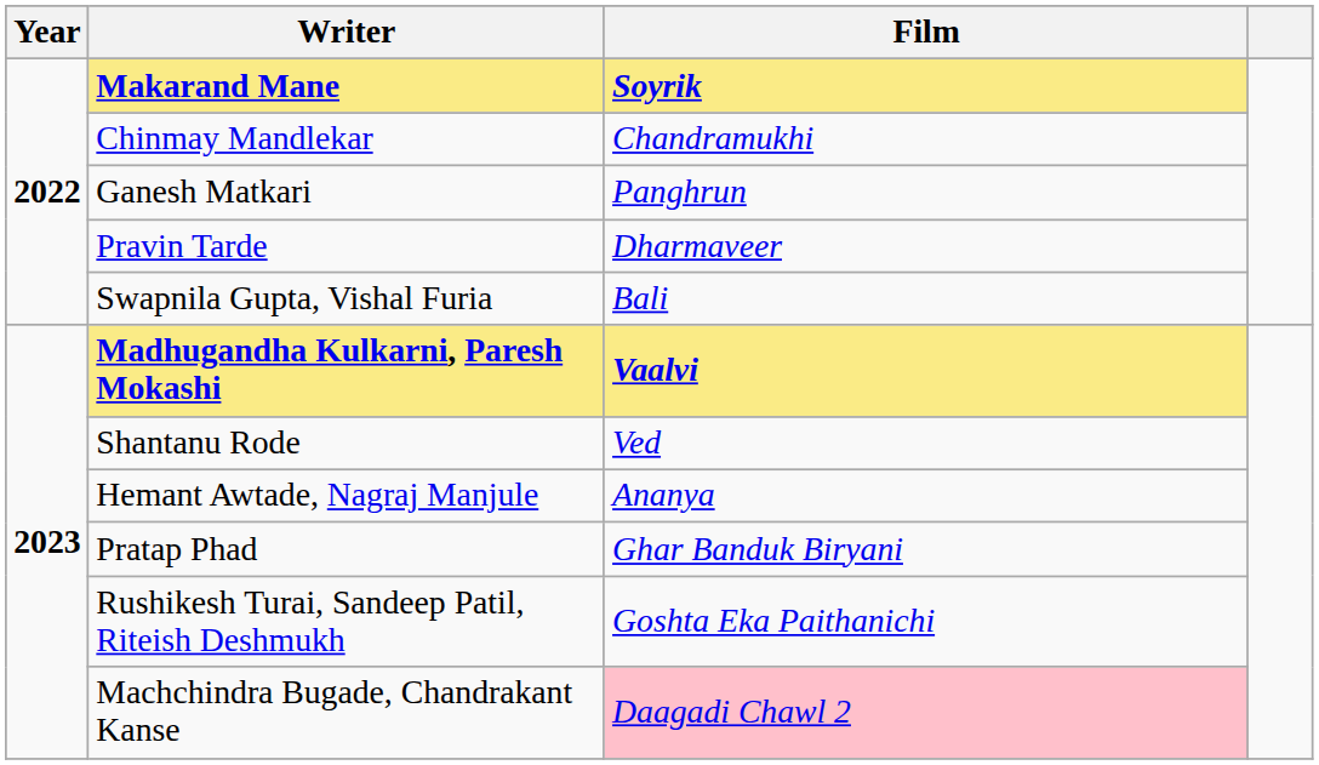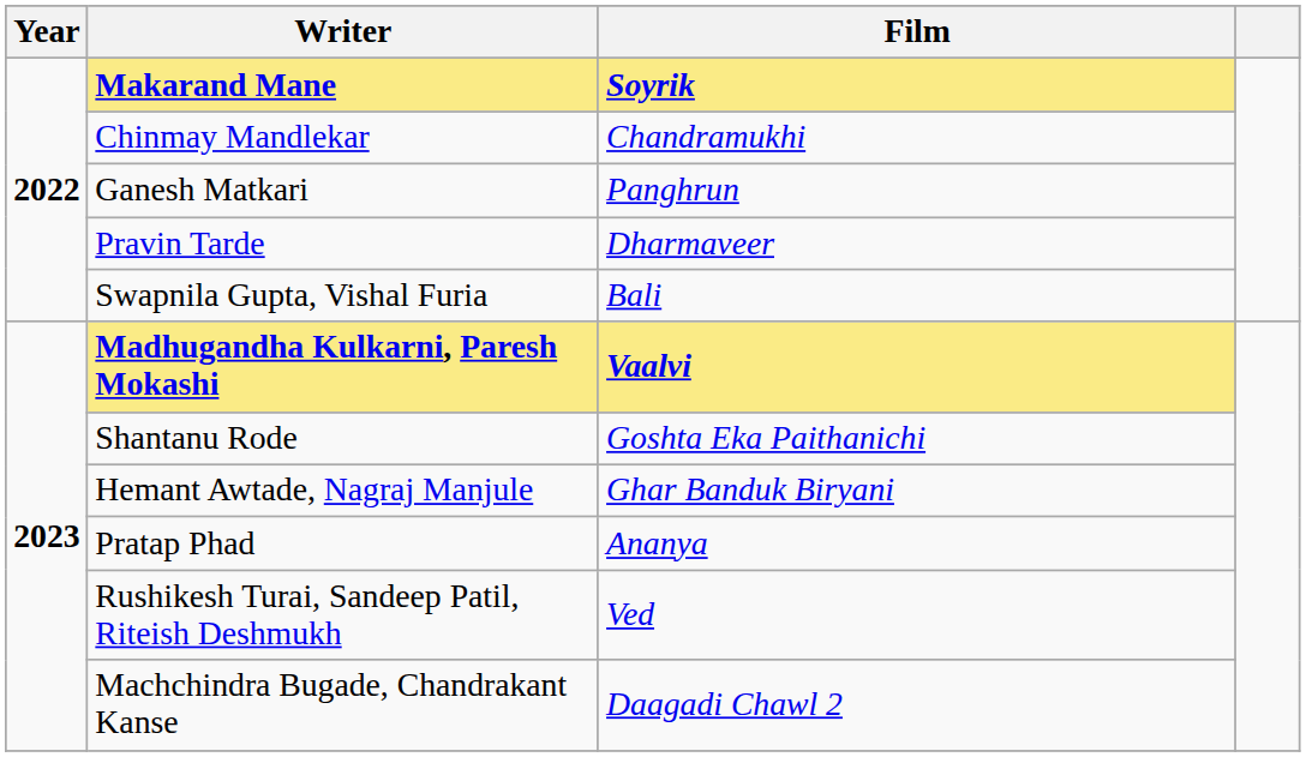Shantanu Rode | Film: Ved -> Goshta Eka Paithanichi
Hemant Awtade, Nagraj Manjule | Film: Ananya -> Ghar Banduk Biryani
Pratap Phad | Film: Ghar Banduk Biryani -> Ananya
Rushikesh Turai, Sandeep Patil, Riteish Deshmukh | Film: Goshta Eka Paithanichi -> Ved
Machchindra Bugade, Chandrakant Kanse | Film: pink background -> no background
